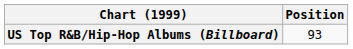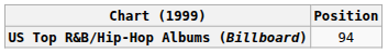US Top R&B/Hip-Hop Albums (Billboard) | Position: 93 -> 94
